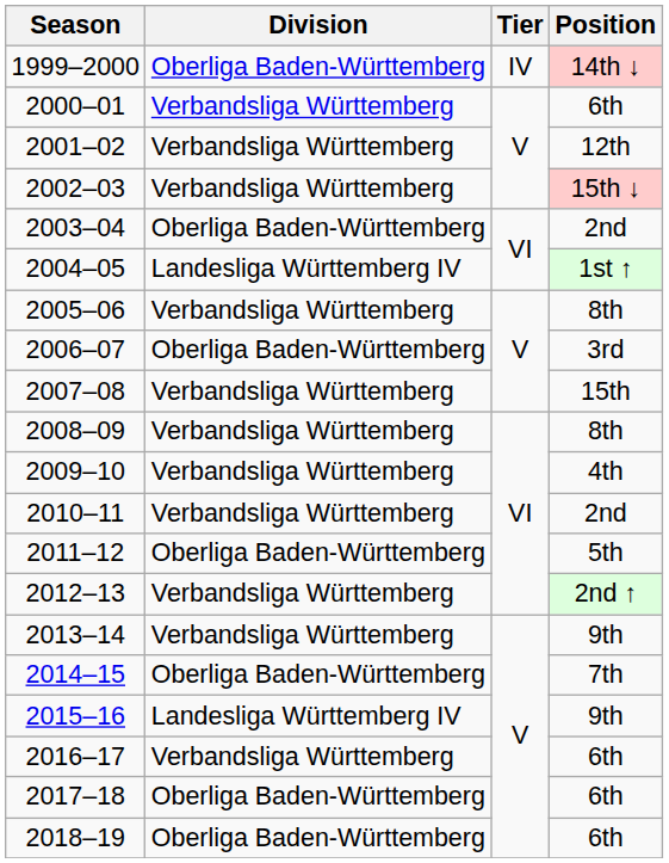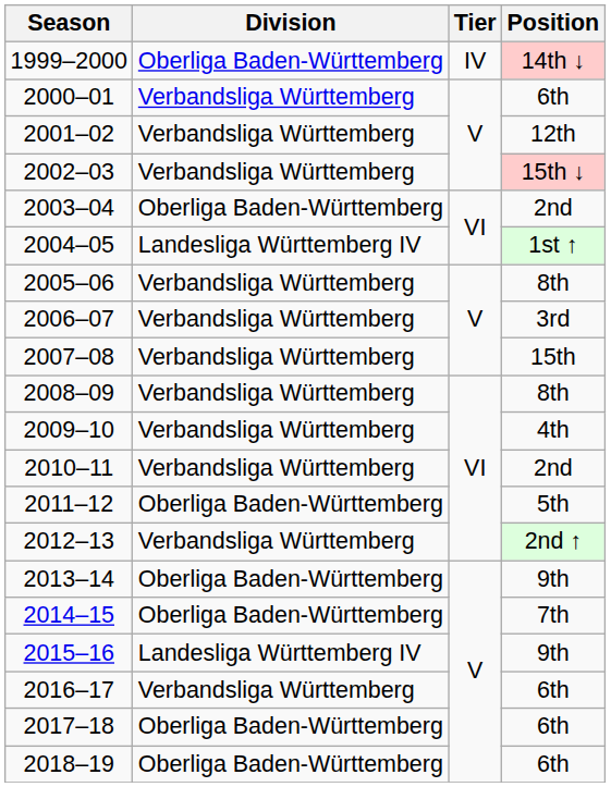2006–07 | Division: Oberliga Baden-Württemberg -> Verbandsliga Württemberg
2013–14 | Division: Verbandsliga Württemberg -> Oberliga Baden-Württemberg
